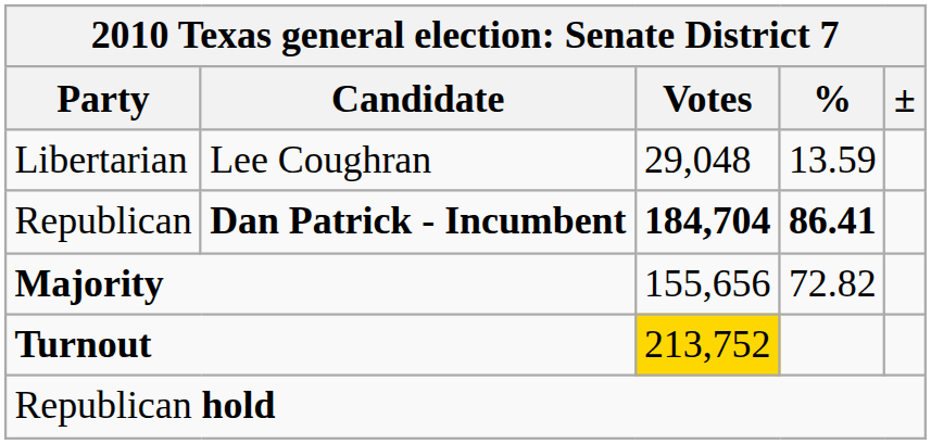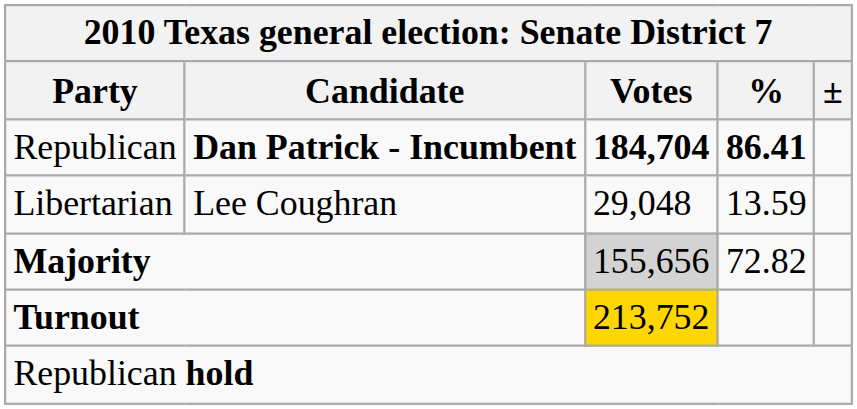rows swapped: Republican <-> Libertarian
Majority | Votes: no background -> lightgrey background
